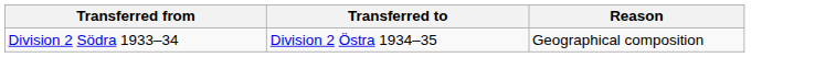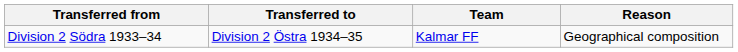+ column: Team | Kalmar FF
